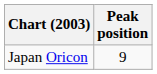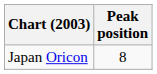Japan Oricon | Peak position: 9 -> 8
